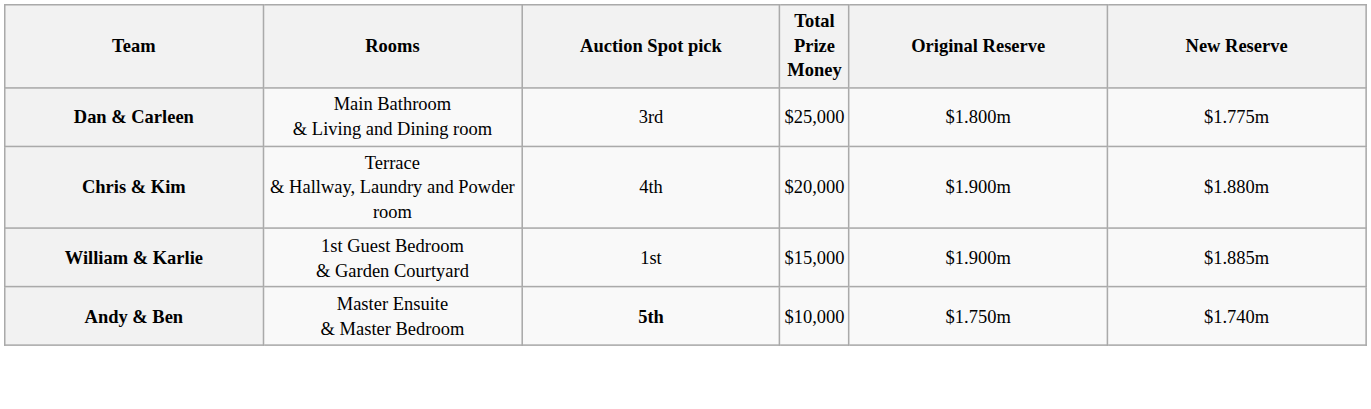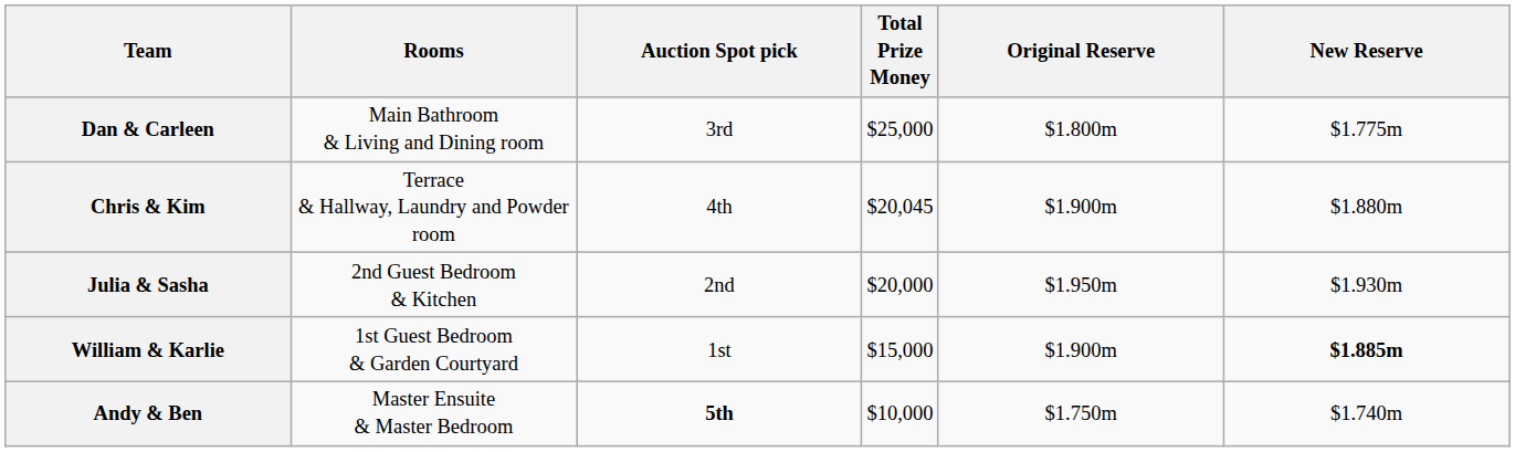Chris & Kim | Total Prize Money: $20,000 -> $20,045
+ row: Julia & Sasha | 2nd Guest Bedroom & Kitchen | 2nd | $20,000 | $1.950m | $1.930m
William & Karlie | New Reserve: normal -> bold
